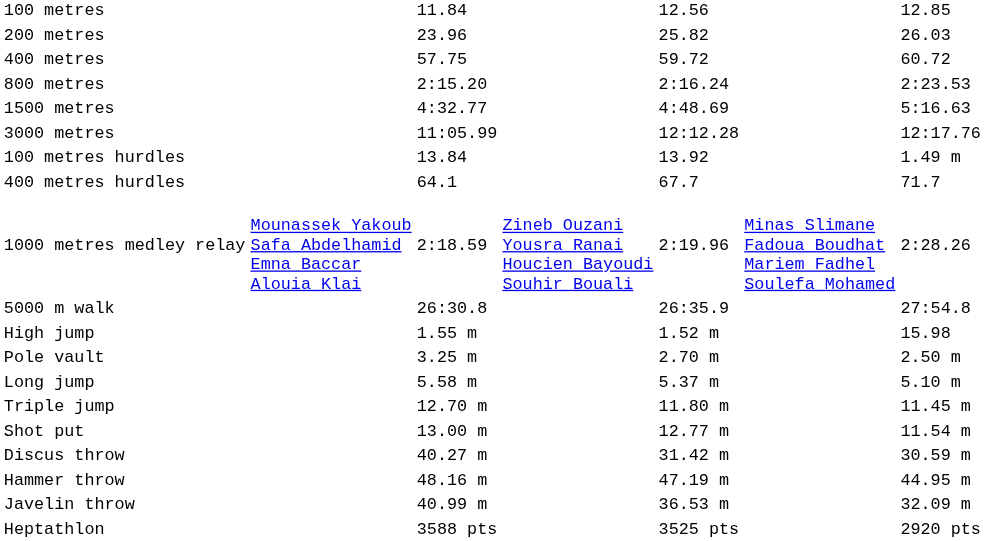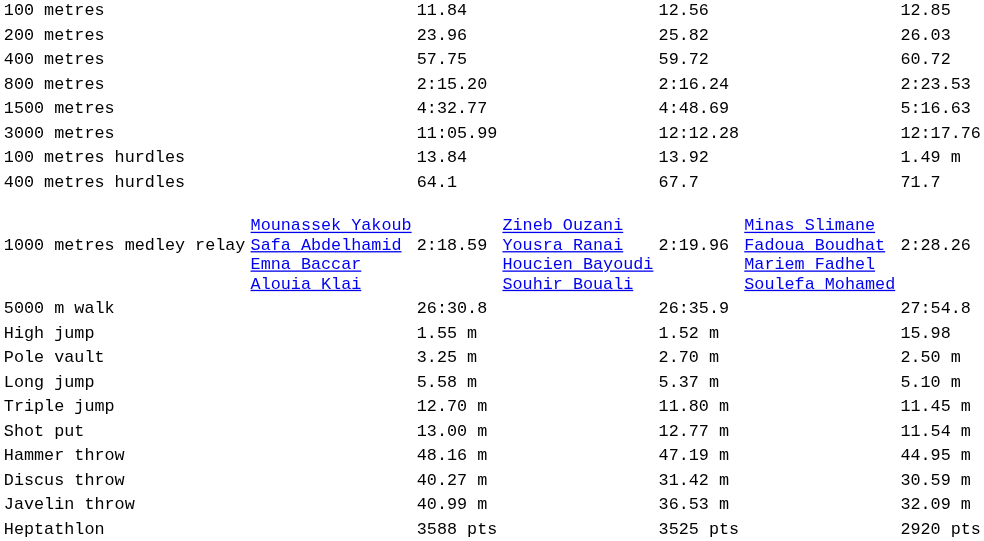rows swapped: Discus throw <-> Hammer throw
